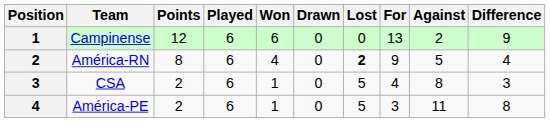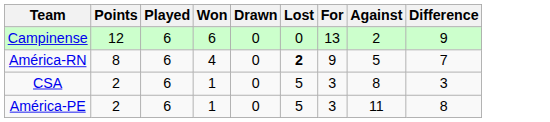- column: Position | 1 | 2 | 3 | 4
América-RN | Difference: 4 -> 7
CSA | For: 4 -> 3
